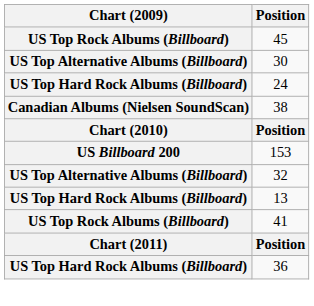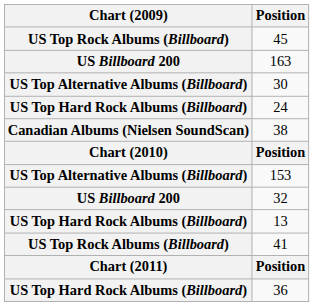+ row: US Billboard 200 | 163
153 | Chart (2009): US Billboard 200 -> US Top Alternative Albums (Billboard)
32 | Chart (2009): US Top Alternative Albums (Billboard) -> US Billboard 200
